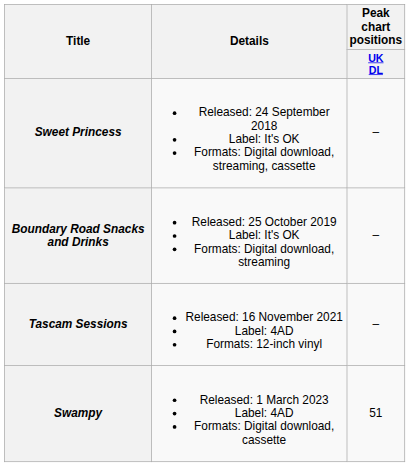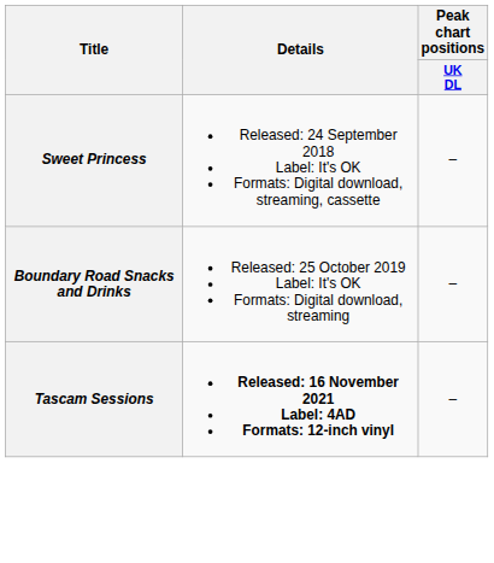Tascam Sessions | Details: normal -> bold
- row: Swampy | Released: 1 March 2023 Label: 4AD Formats: Digital download, cassette | 51
